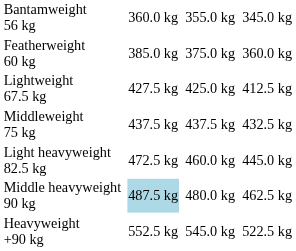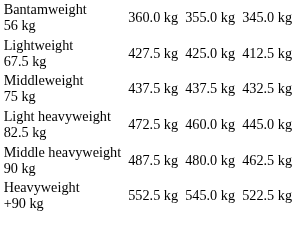- row: Featherweight 60 kg | 385.0 kg | 375.0 kg | 360.0 kg
Middle heavyweight 90 kg | column 3: lightblue background -> no background
